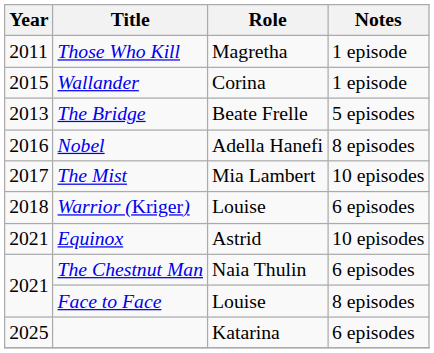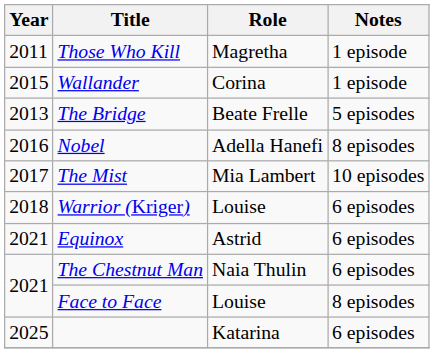Equinox | Notes: 10 episodes -> 6 episodes
